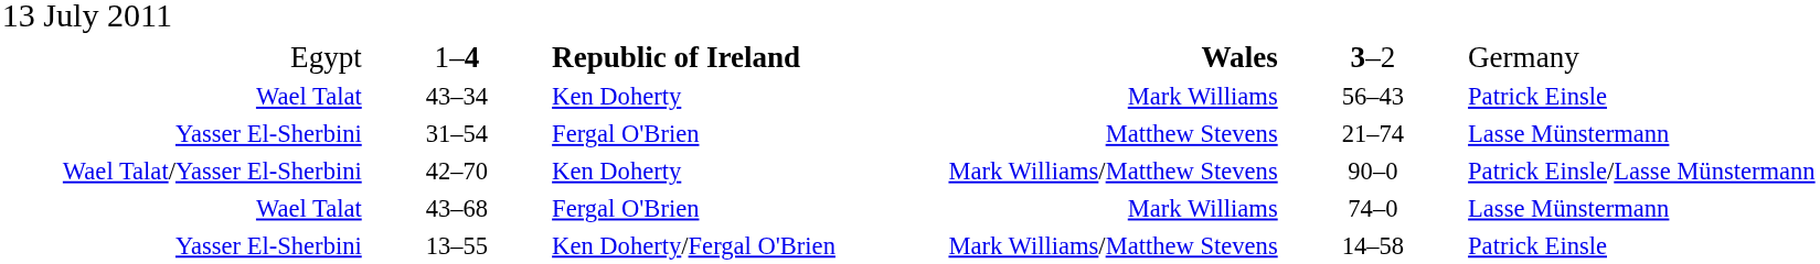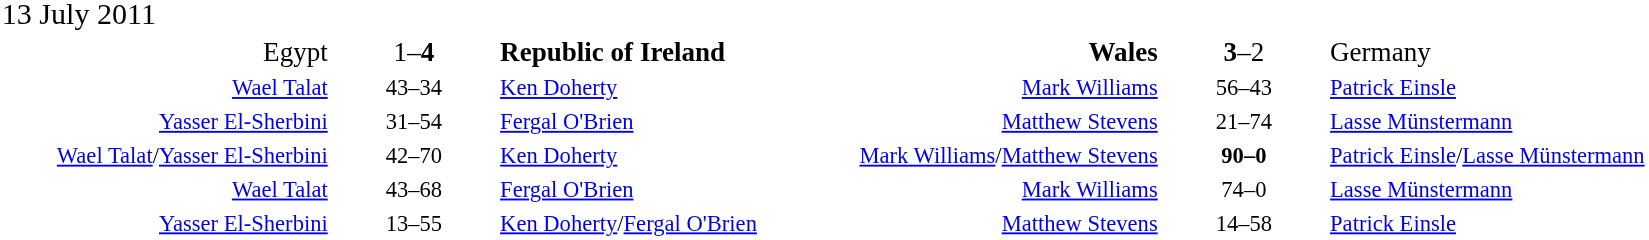42–70 | column 5: normal -> bold
13–55 | column 4: Mark Williams/Matthew Stevens -> Matthew Stevens
